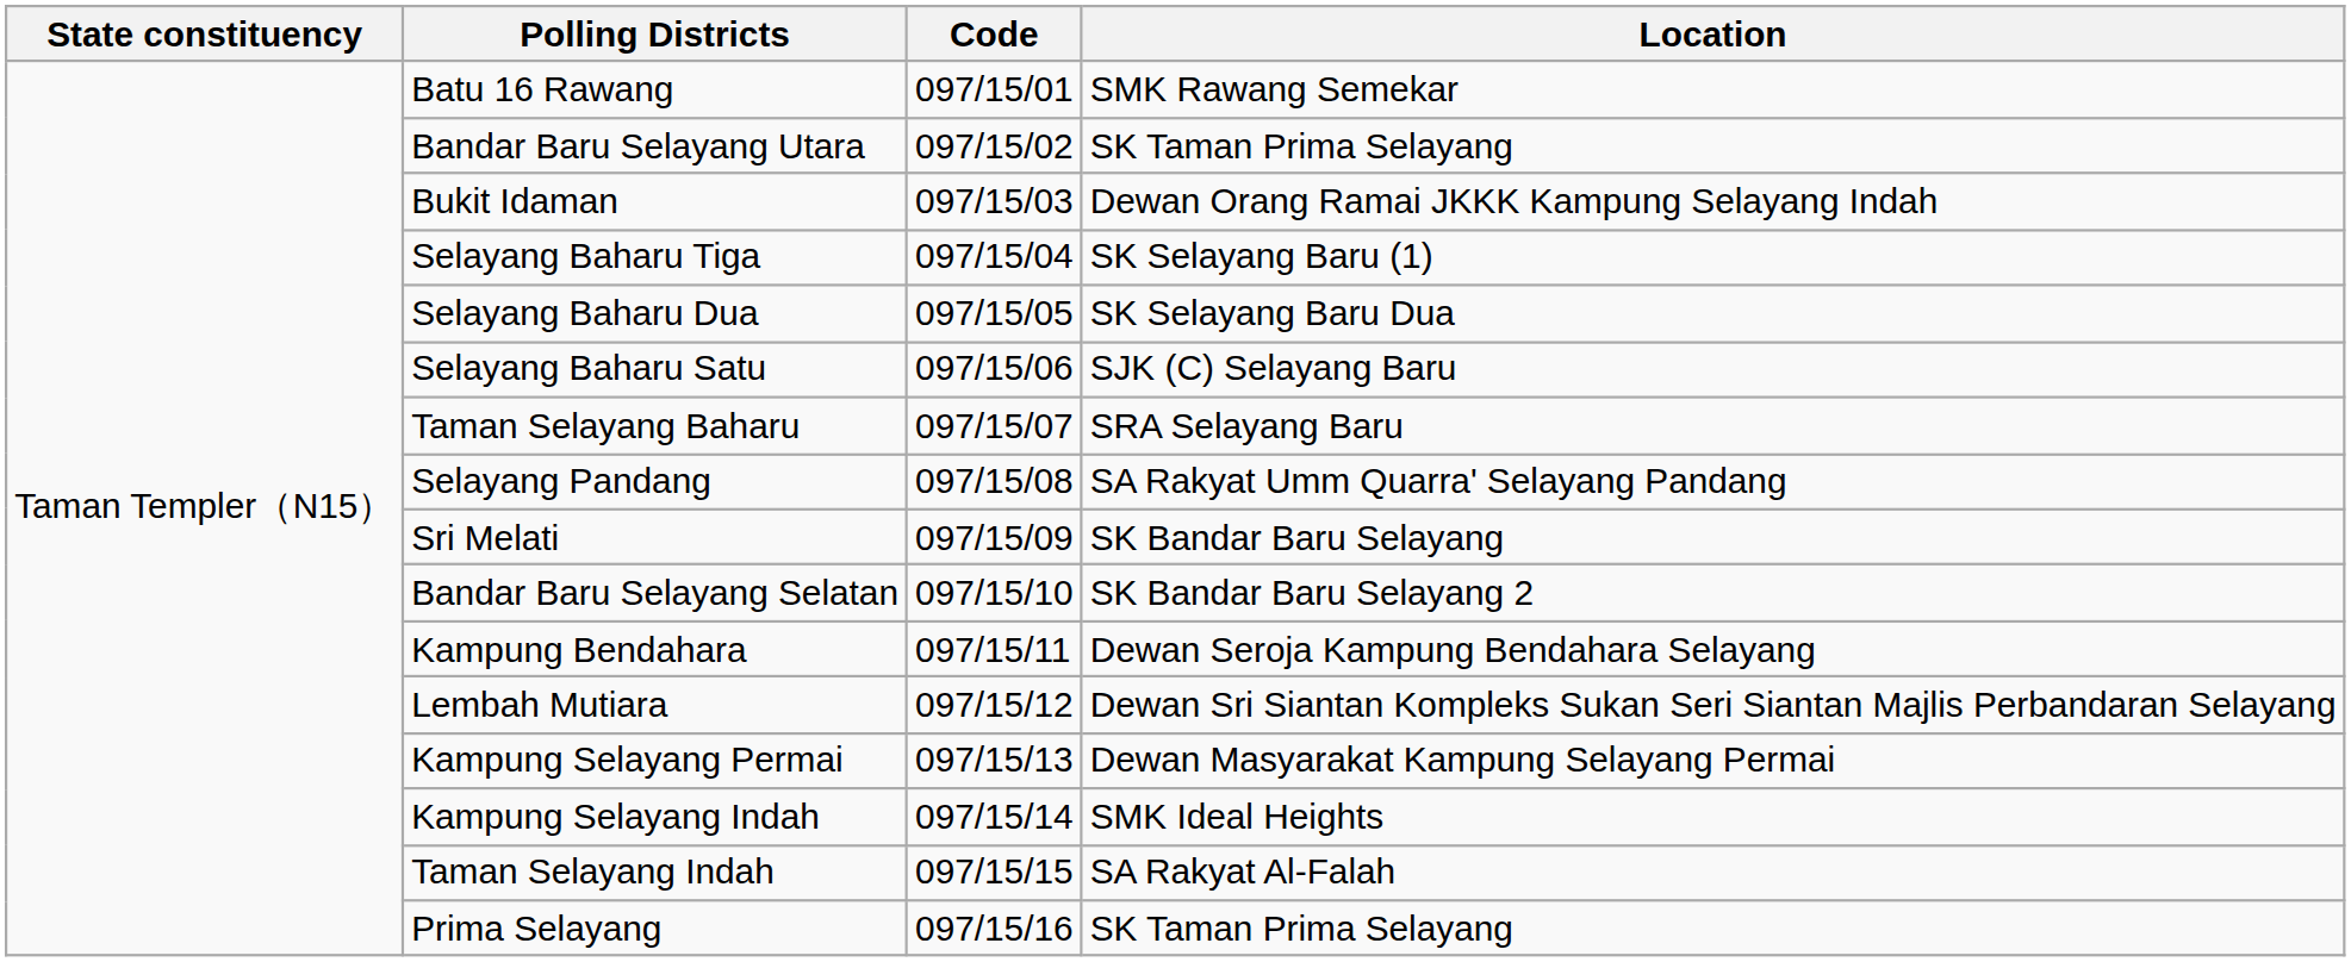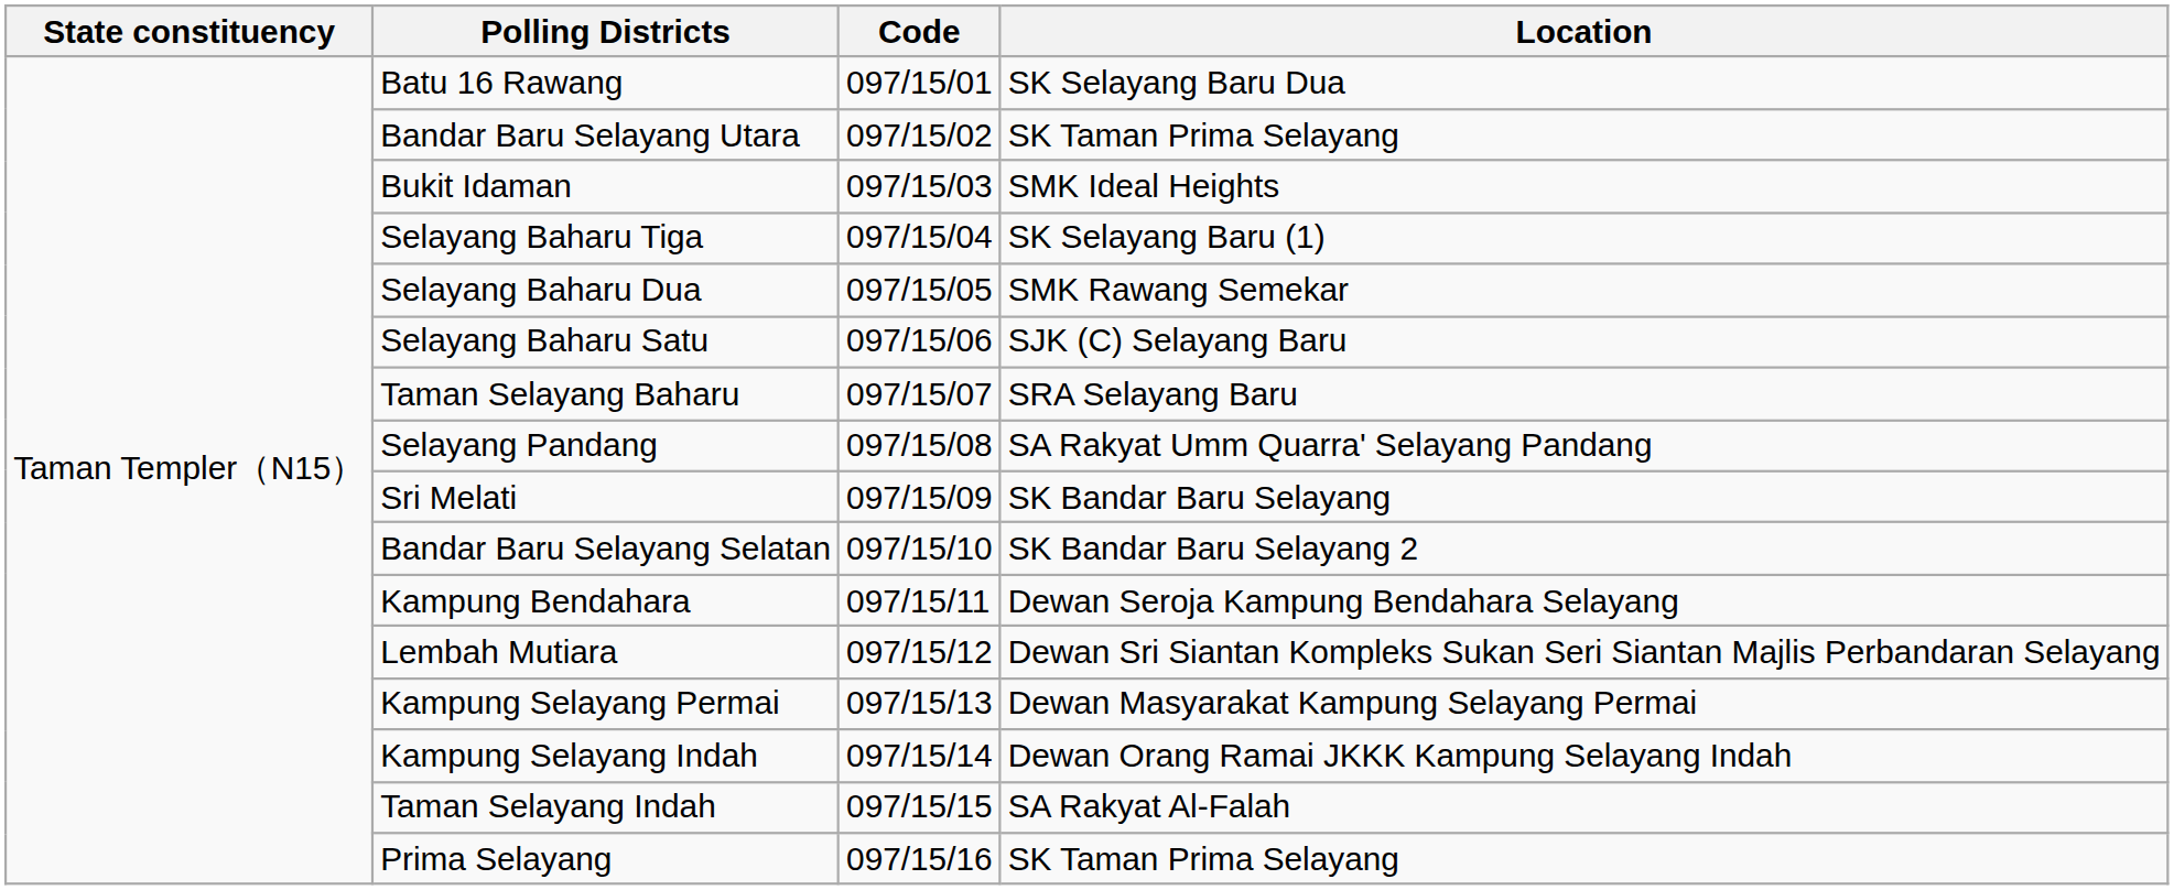Batu 16 Rawang | Location: SMK Rawang Semekar -> SK Selayang Baru Dua
Bukit Idaman | Location: Dewan Orang Ramai JKKK Kampung Selayang Indah -> SMK Ideal Heights
Selayang Baharu Dua | Location: SK Selayang Baru Dua -> SMK Rawang Semekar
Kampung Selayang Indah | Location: SMK Ideal Heights -> Dewan Orang Ramai JKKK Kampung Selayang Indah
